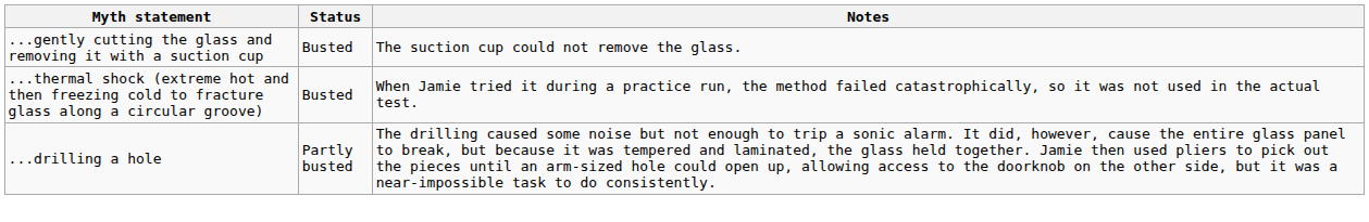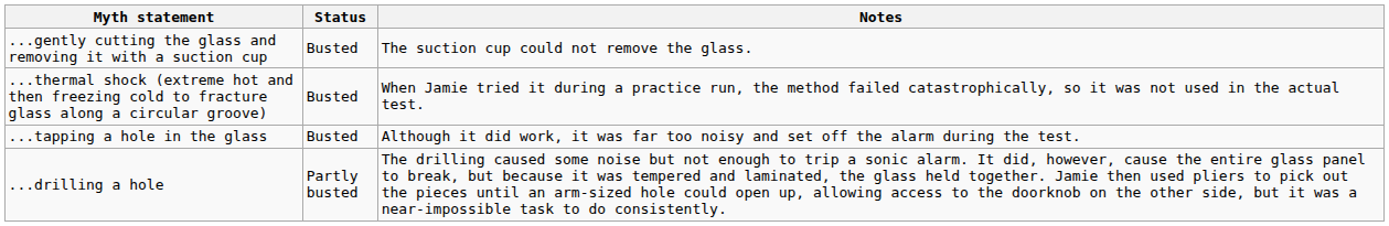+ row: ...tapping a hole in the glass | Busted | Although it did work, it was far too noisy and set off the alarm during the test.
